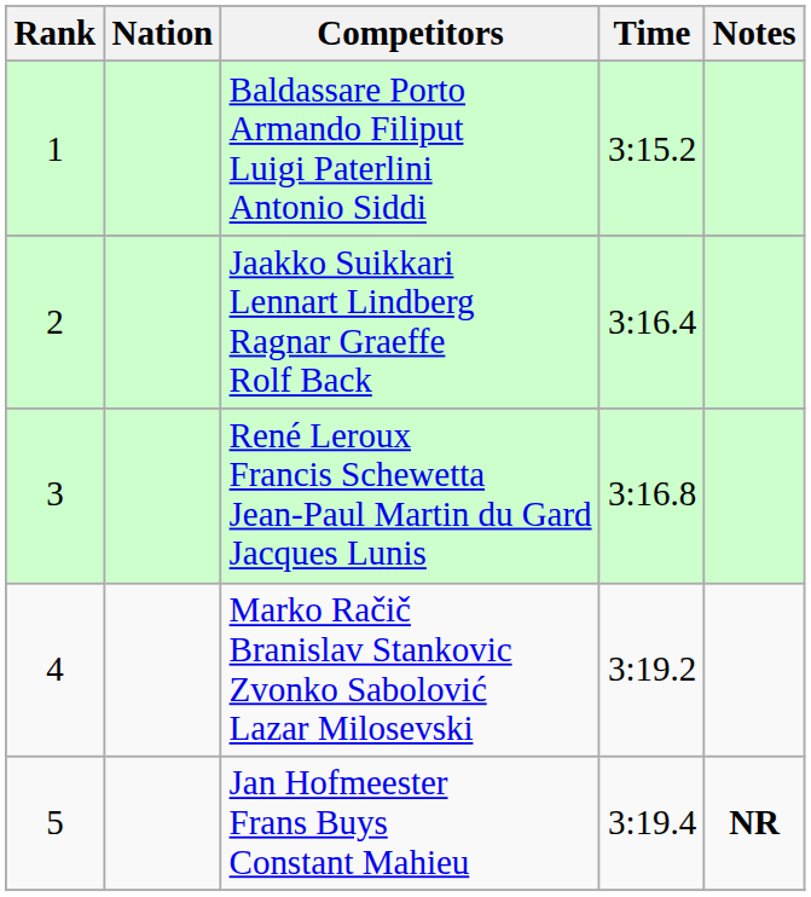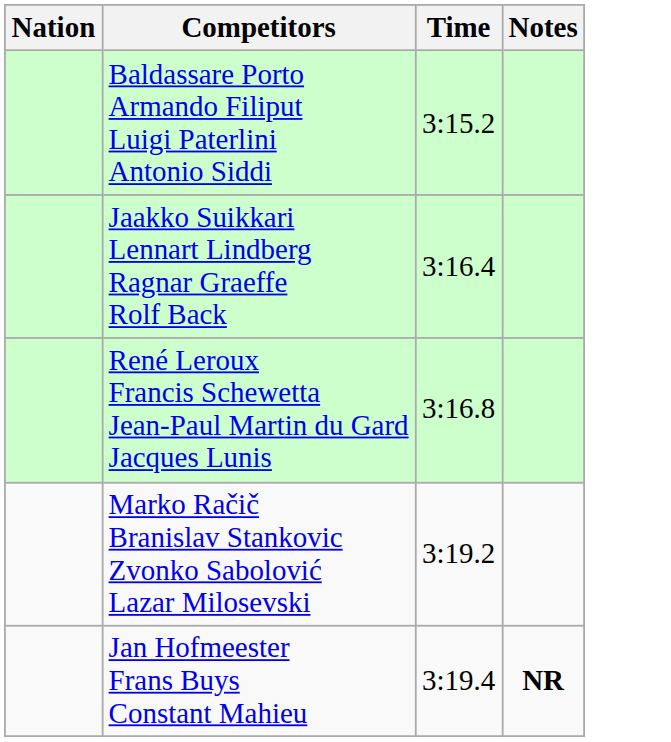- column: Rank | 1 | 2 | 3 | 4 | 5
